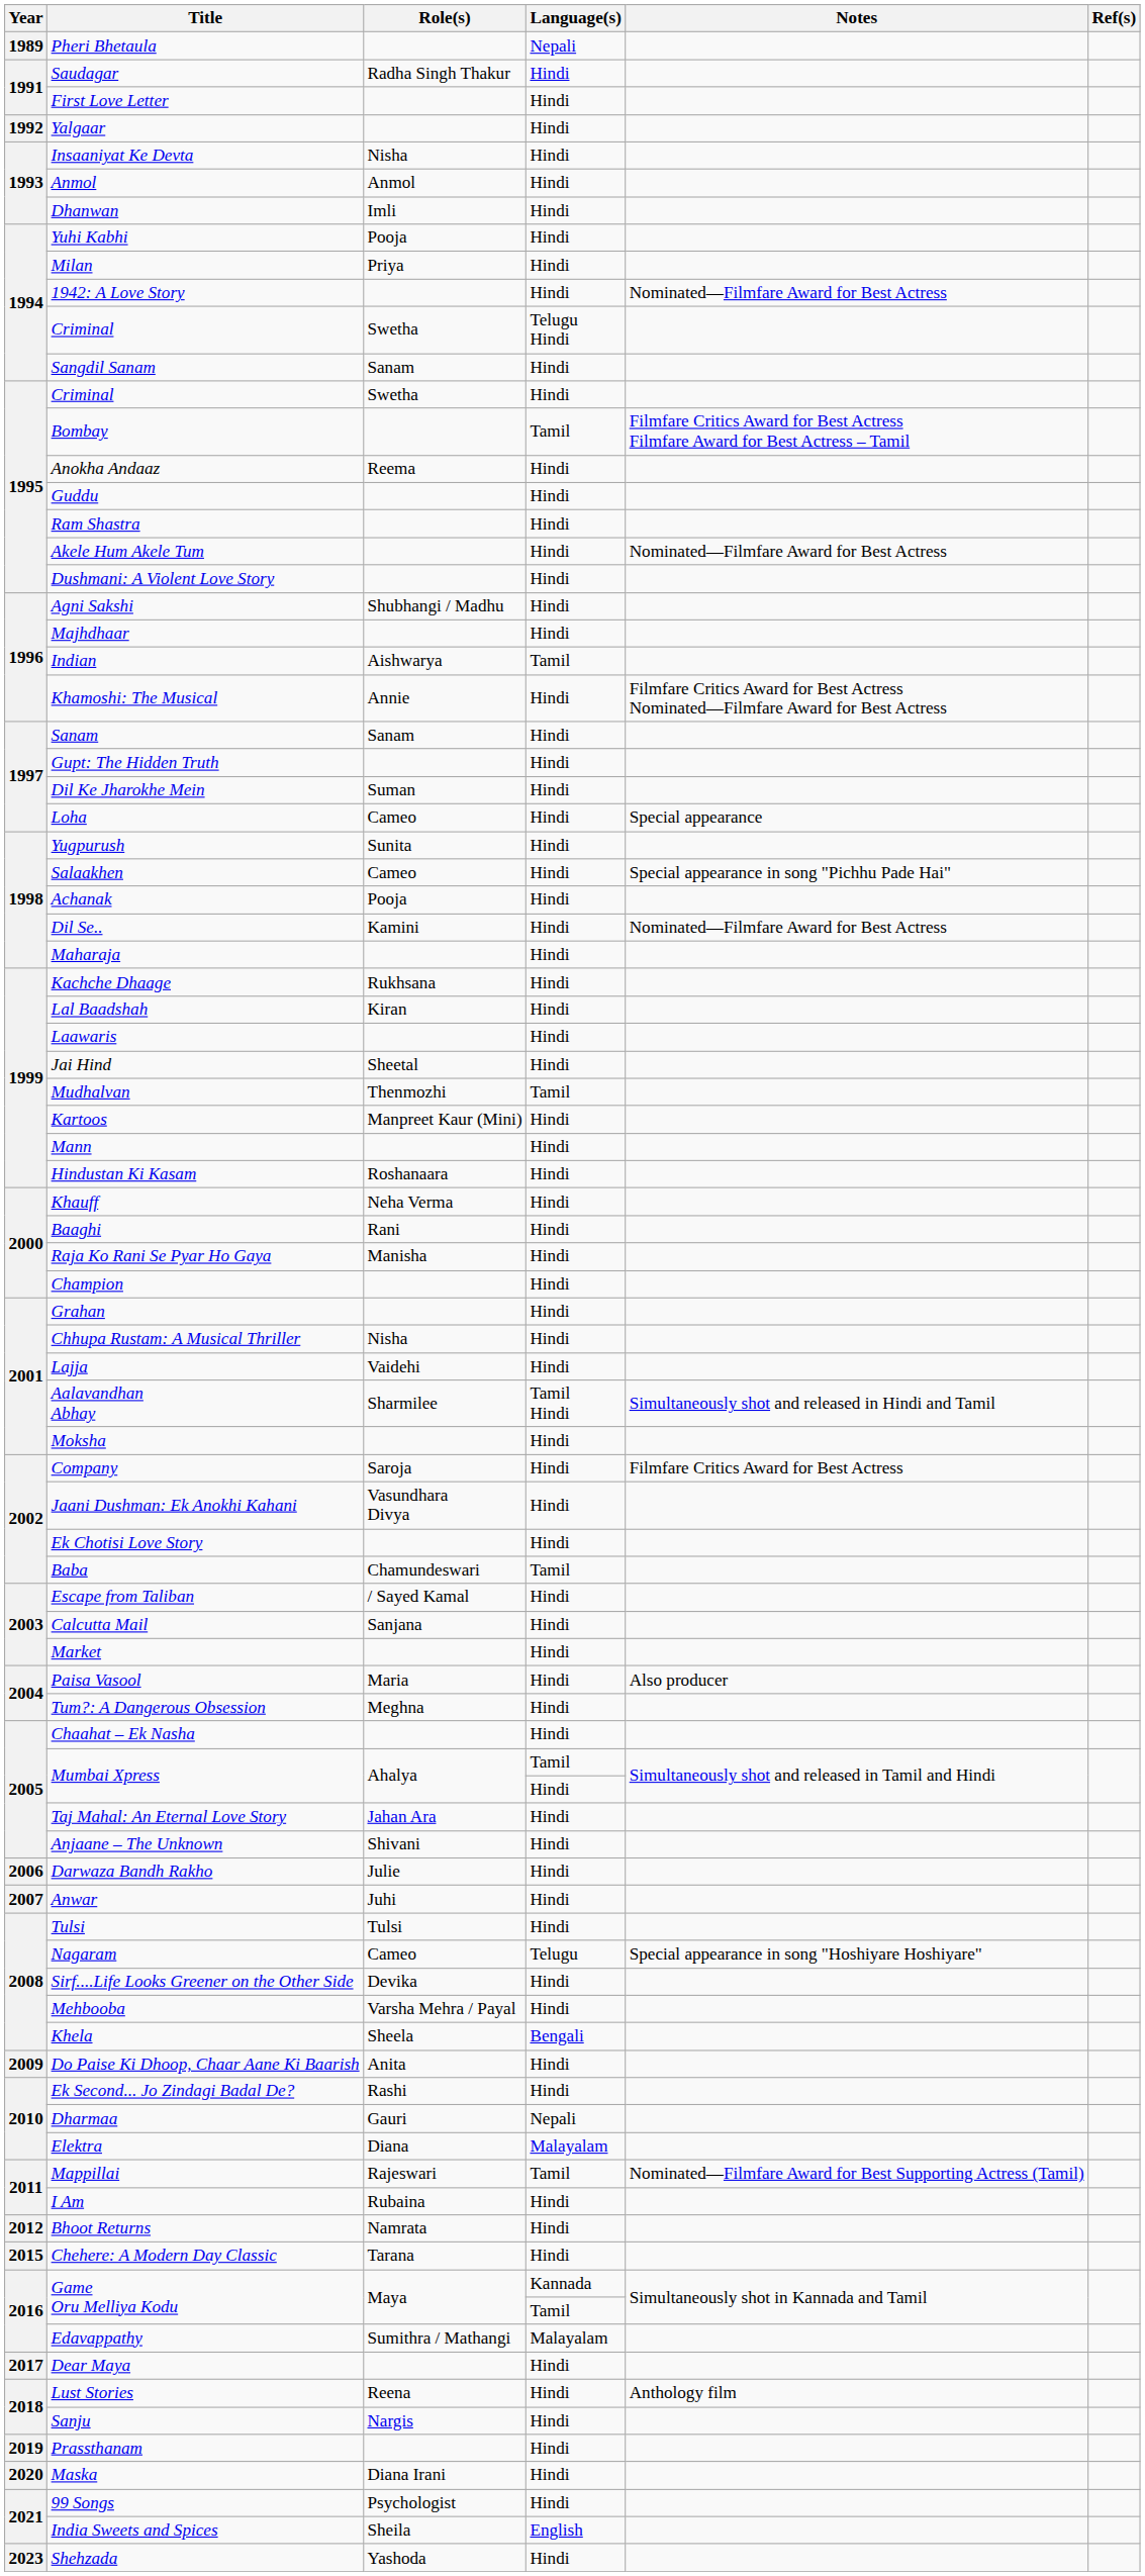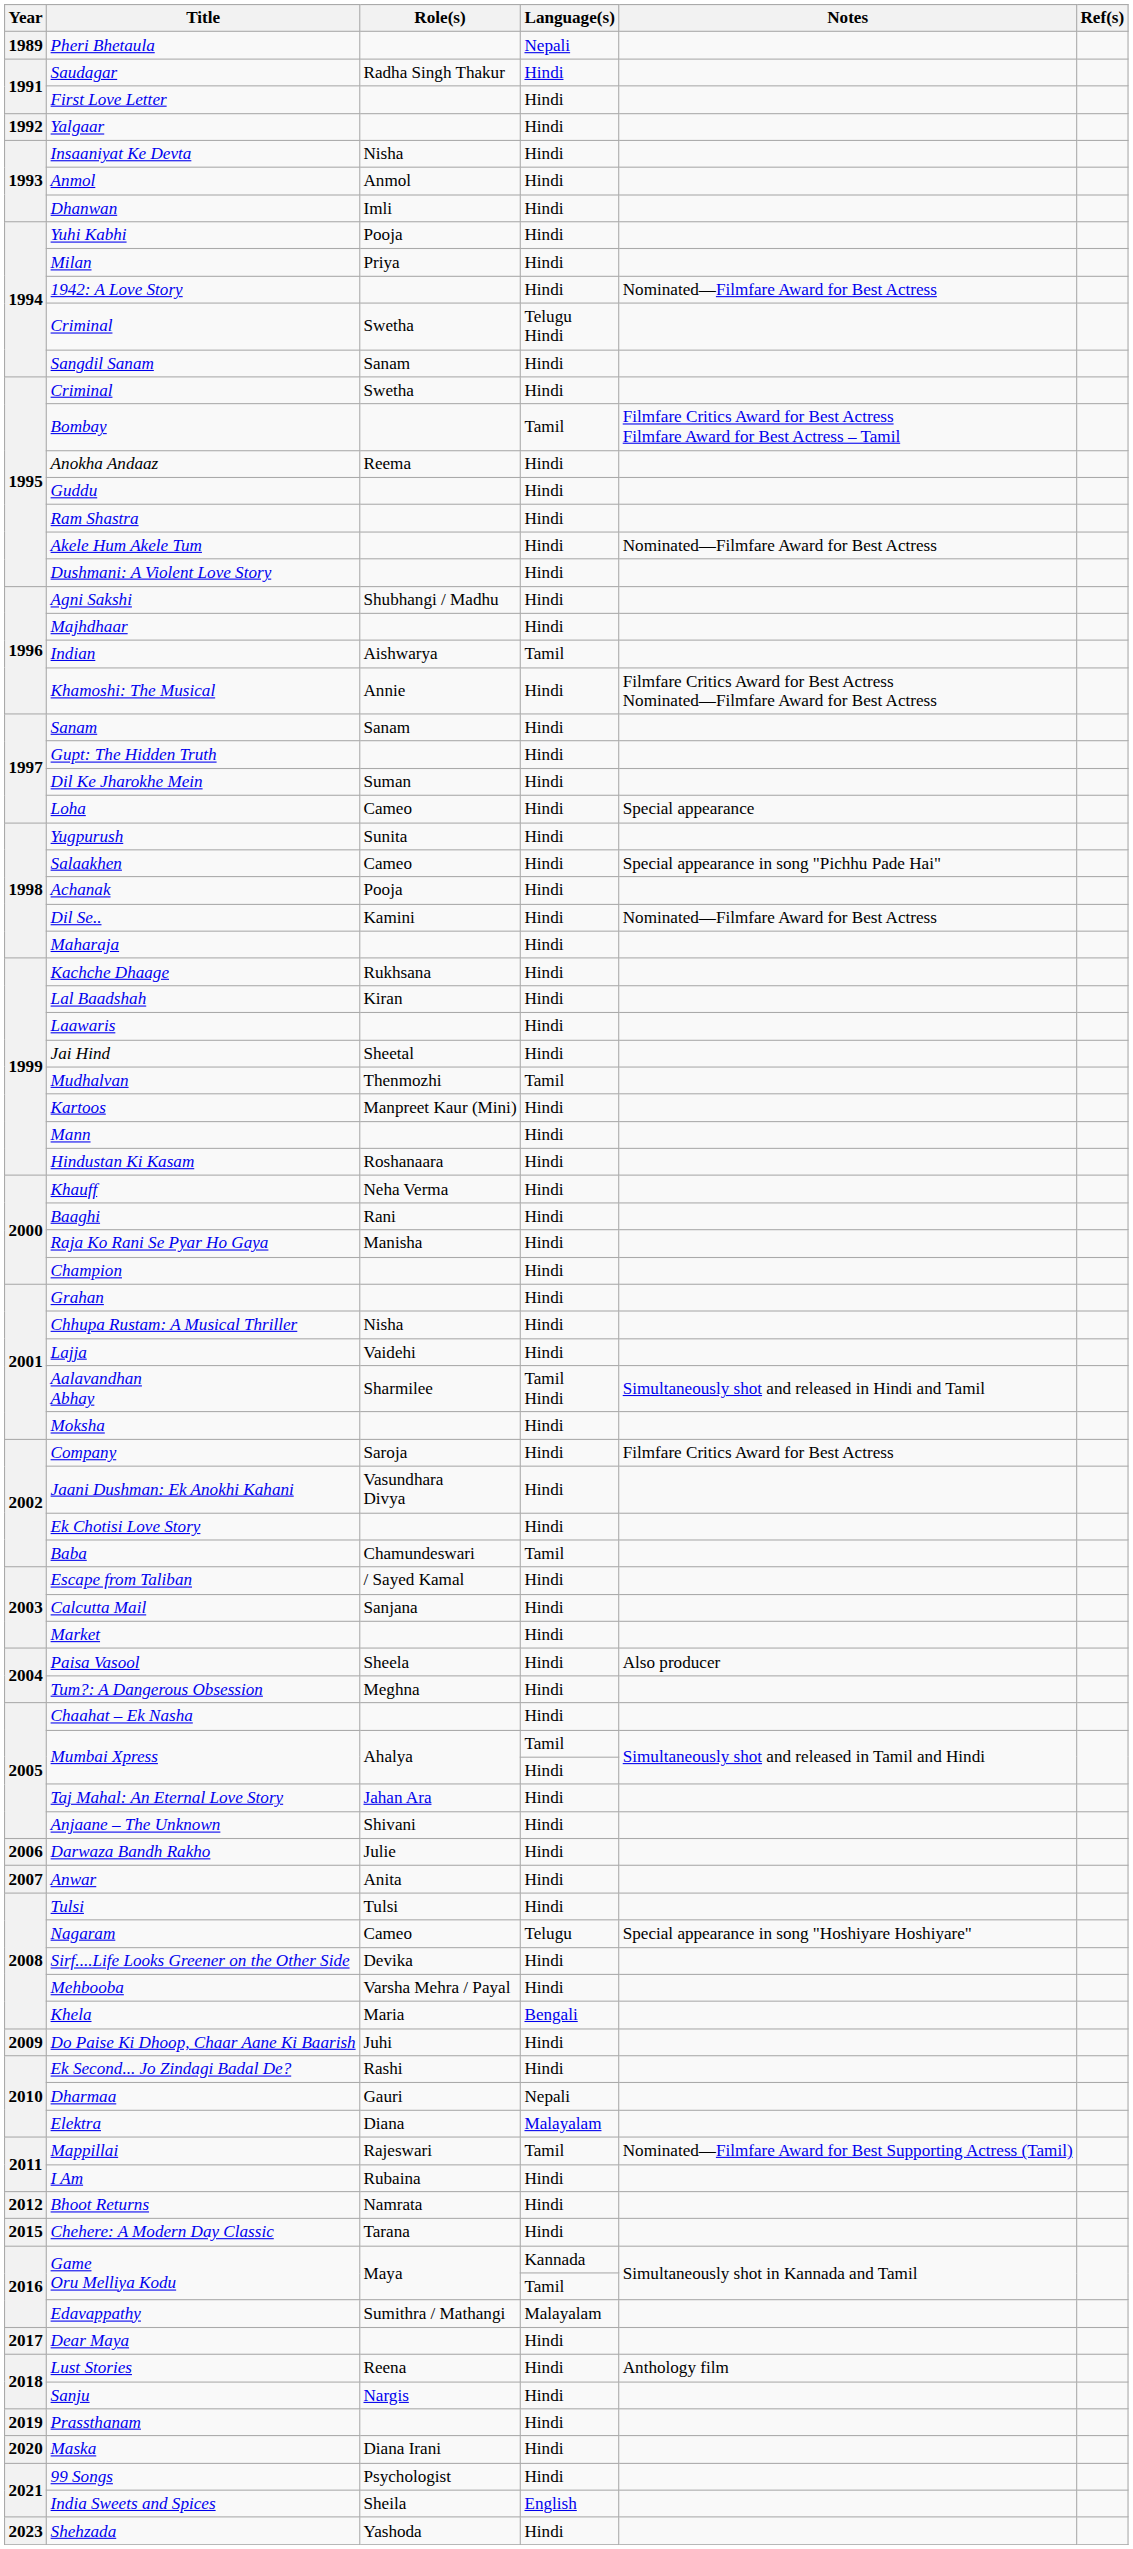Paisa Vasool | Role(s): Maria -> Sheela
Anwar | Role(s): Juhi -> Anita
Khela | Role(s): Sheela -> Maria
Do Paise Ki Dhoop, Chaar Aane Ki Baarish | Role(s): Anita -> Juhi
